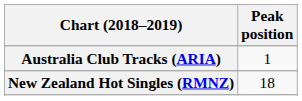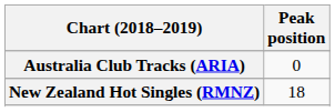Australia Club Tracks (ARIA) | Peak position: 1 -> 0
